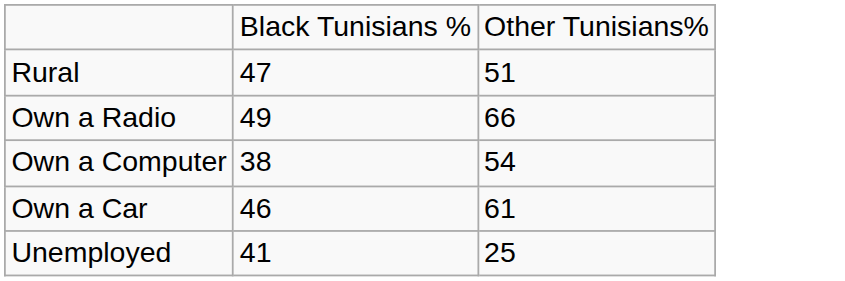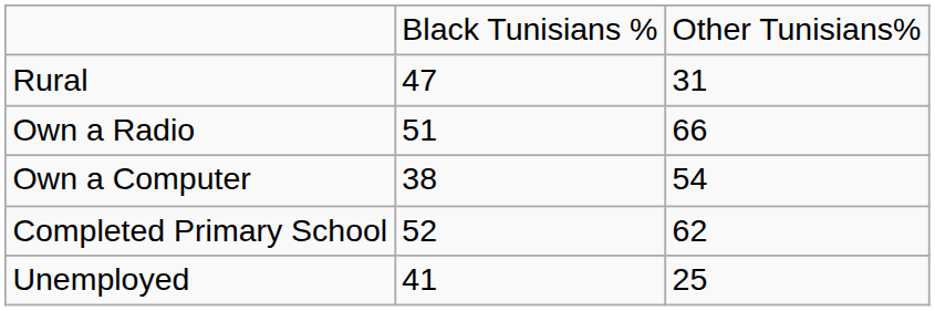Rural | column 3: 51 -> 31
Own a Radio | column 2: 49 -> 51
- row: Own a Car | 46 | 61
+ row: Completed Primary School | 52 | 62
